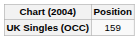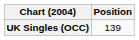UK Singles (OCC) | Position: 159 -> 139
